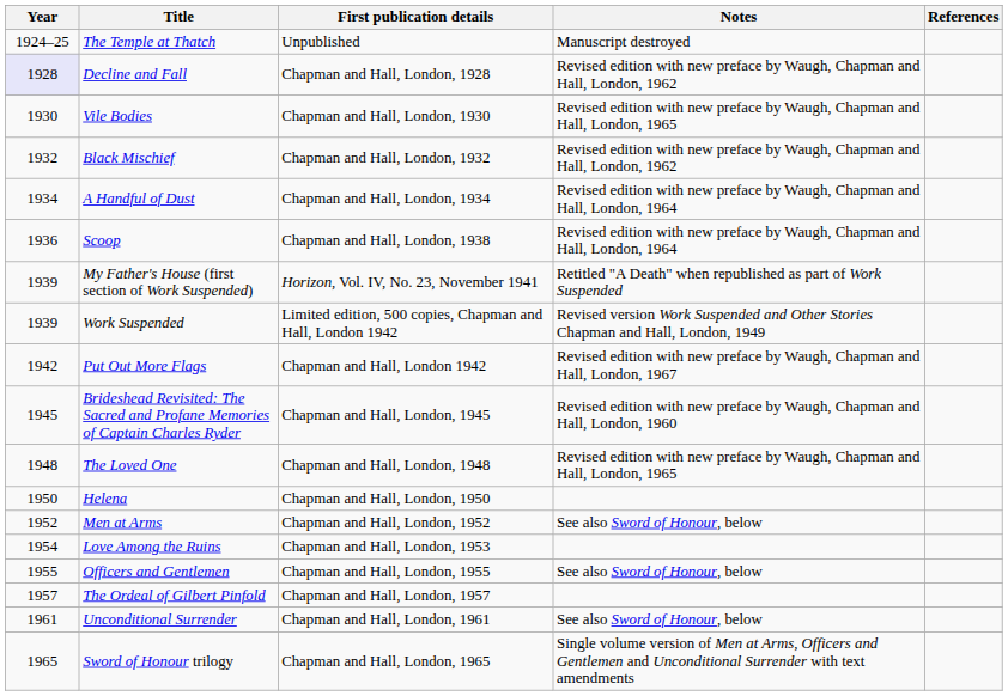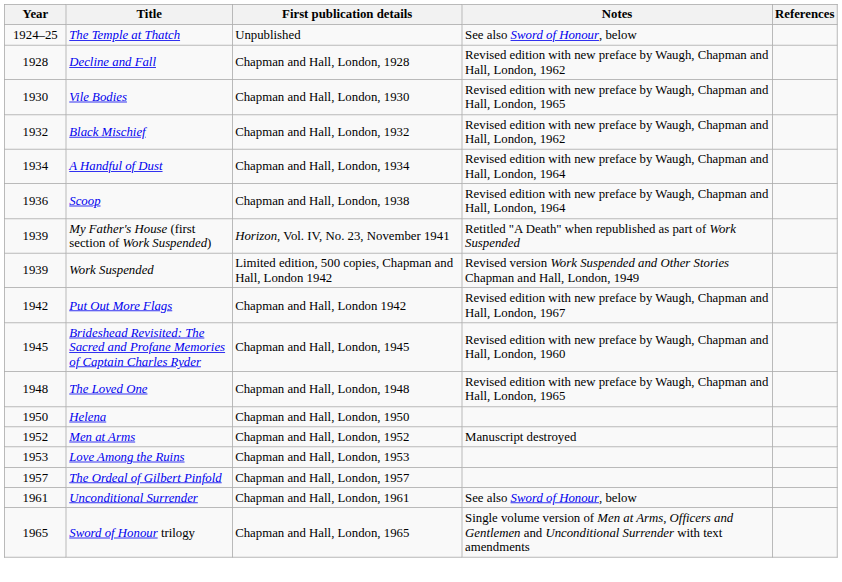The Temple at Thatch | Notes: Manuscript destroyed -> See also Sword of Honour, below
Decline and Fall | Year: lavender background -> no background
Men at Arms | Notes: See also Sword of Honour, below -> Manuscript destroyed
Love Among the Ruins | Year: 1954 -> 1953
- row: 1955 | Officers and Gentlemen | Chapman and Hall, London, 1955 | See also Sword of Honour, below
